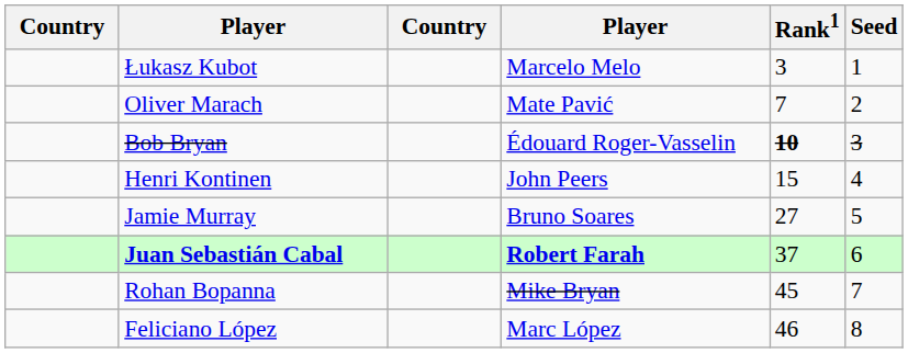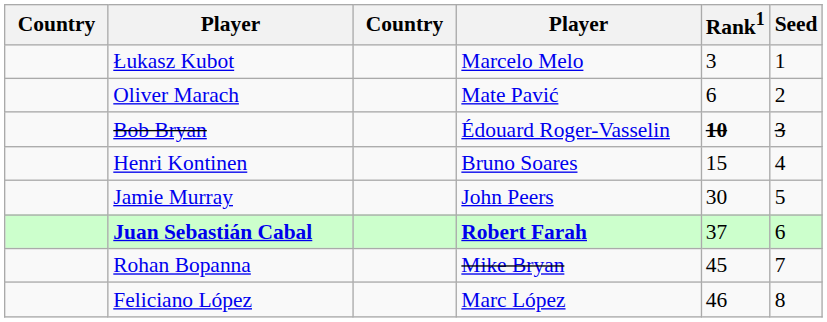Oliver Marach | Rank1: 7 -> 6
Henri Kontinen | column 4: John Peers -> Bruno Soares
Jamie Murray | column 4: Bruno Soares -> John Peers
Jamie Murray | Rank1: 27 -> 30
